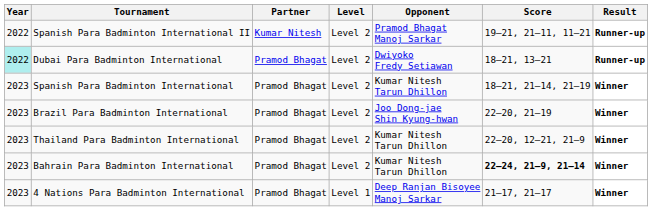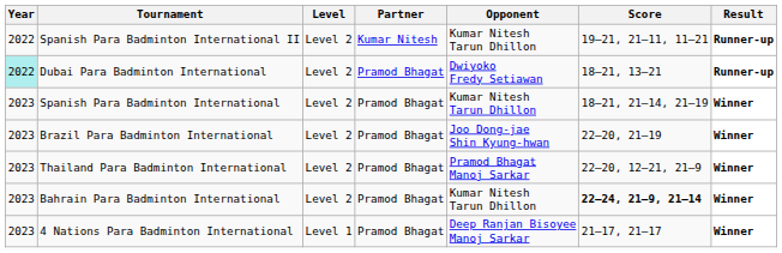columns swapped: Level <-> Partner
Spanish Para Badminton International II | Opponent: Pramod Bhagat Manoj Sarkar -> Kumar Nitesh Tarun Dhillon
Thailand Para Badminton International | Opponent: Kumar Nitesh Tarun Dhillon -> Pramod Bhagat Manoj Sarkar
